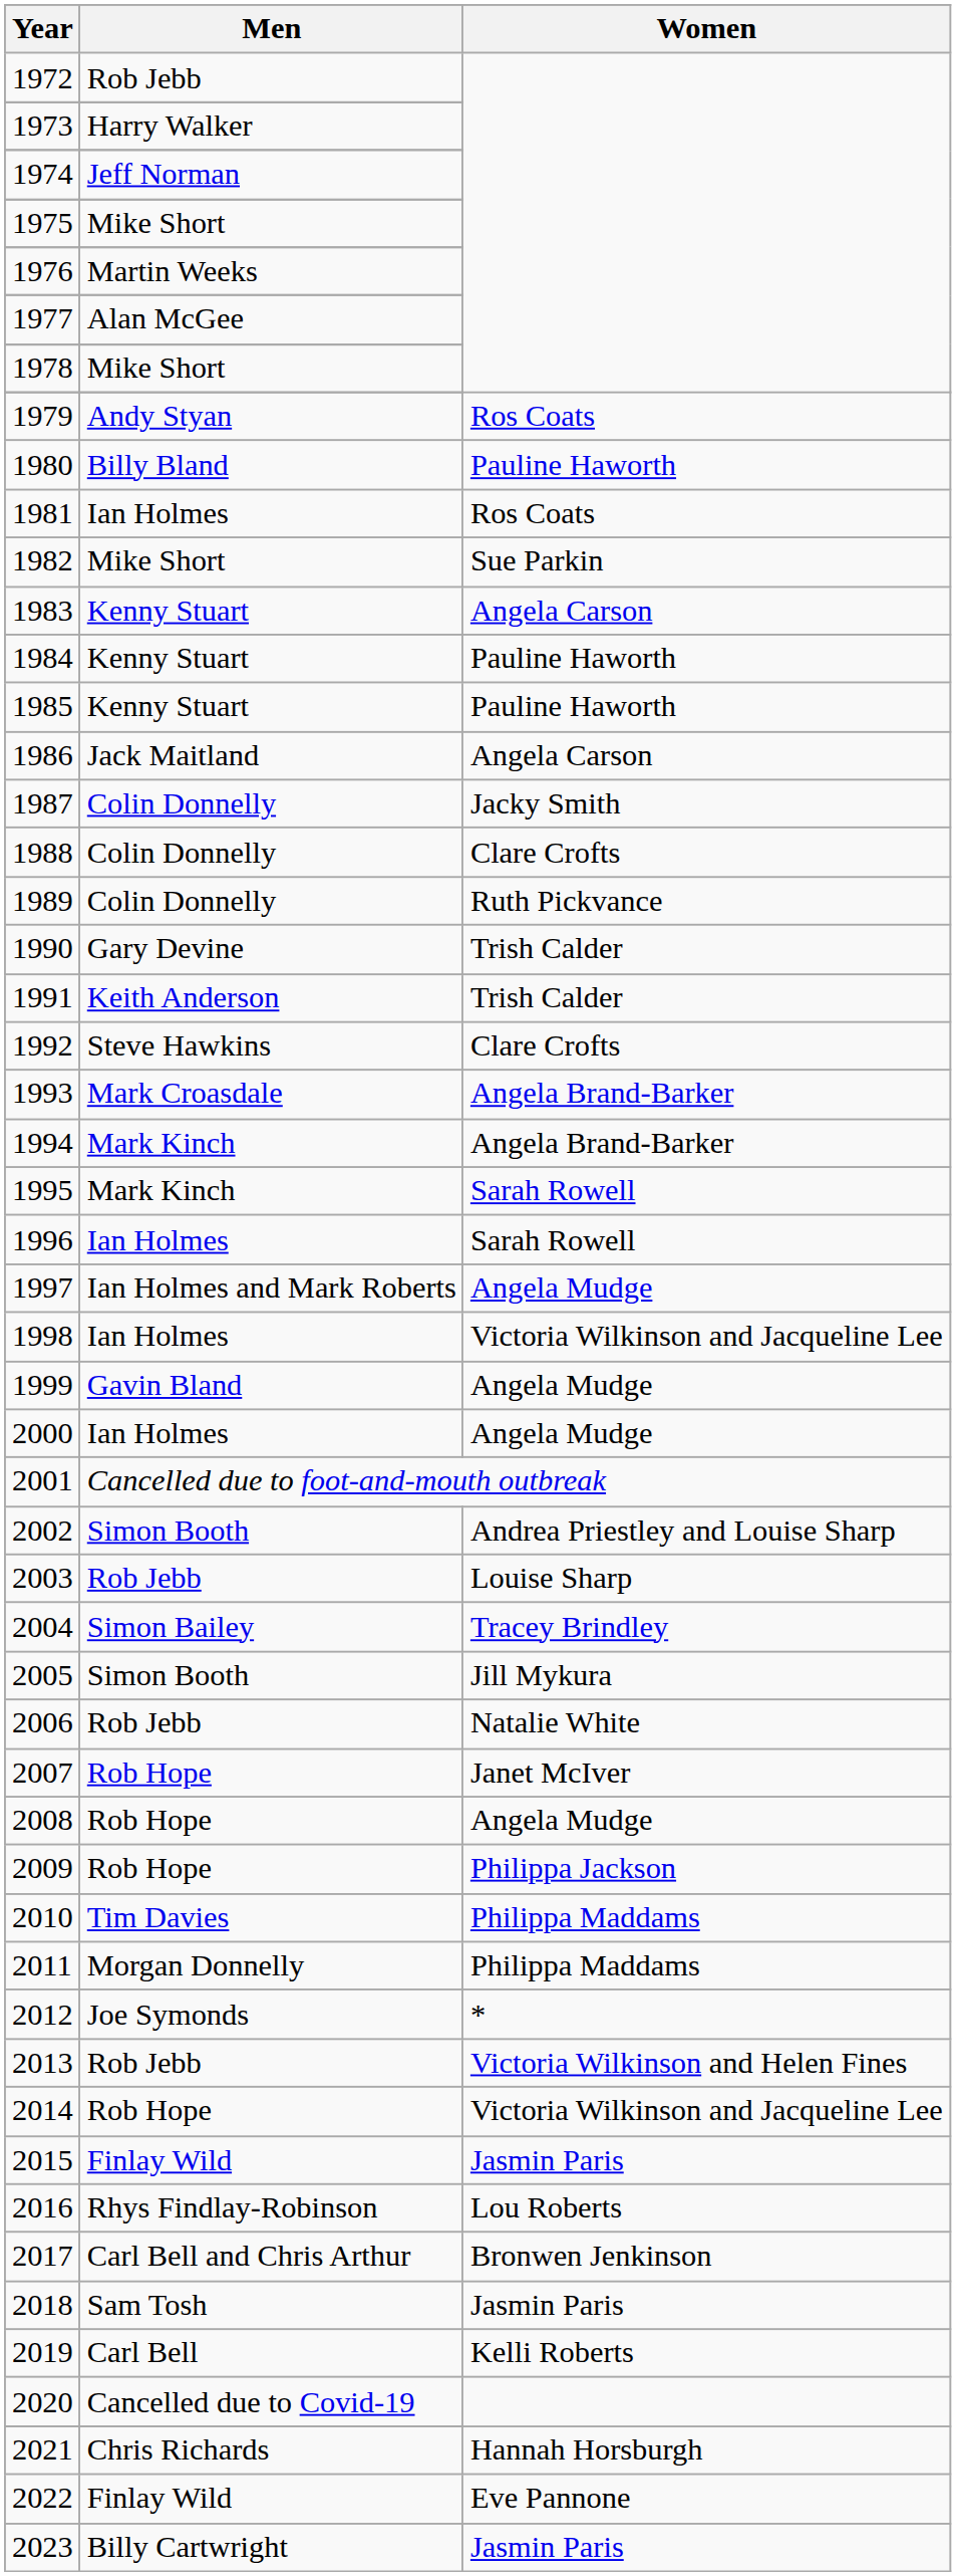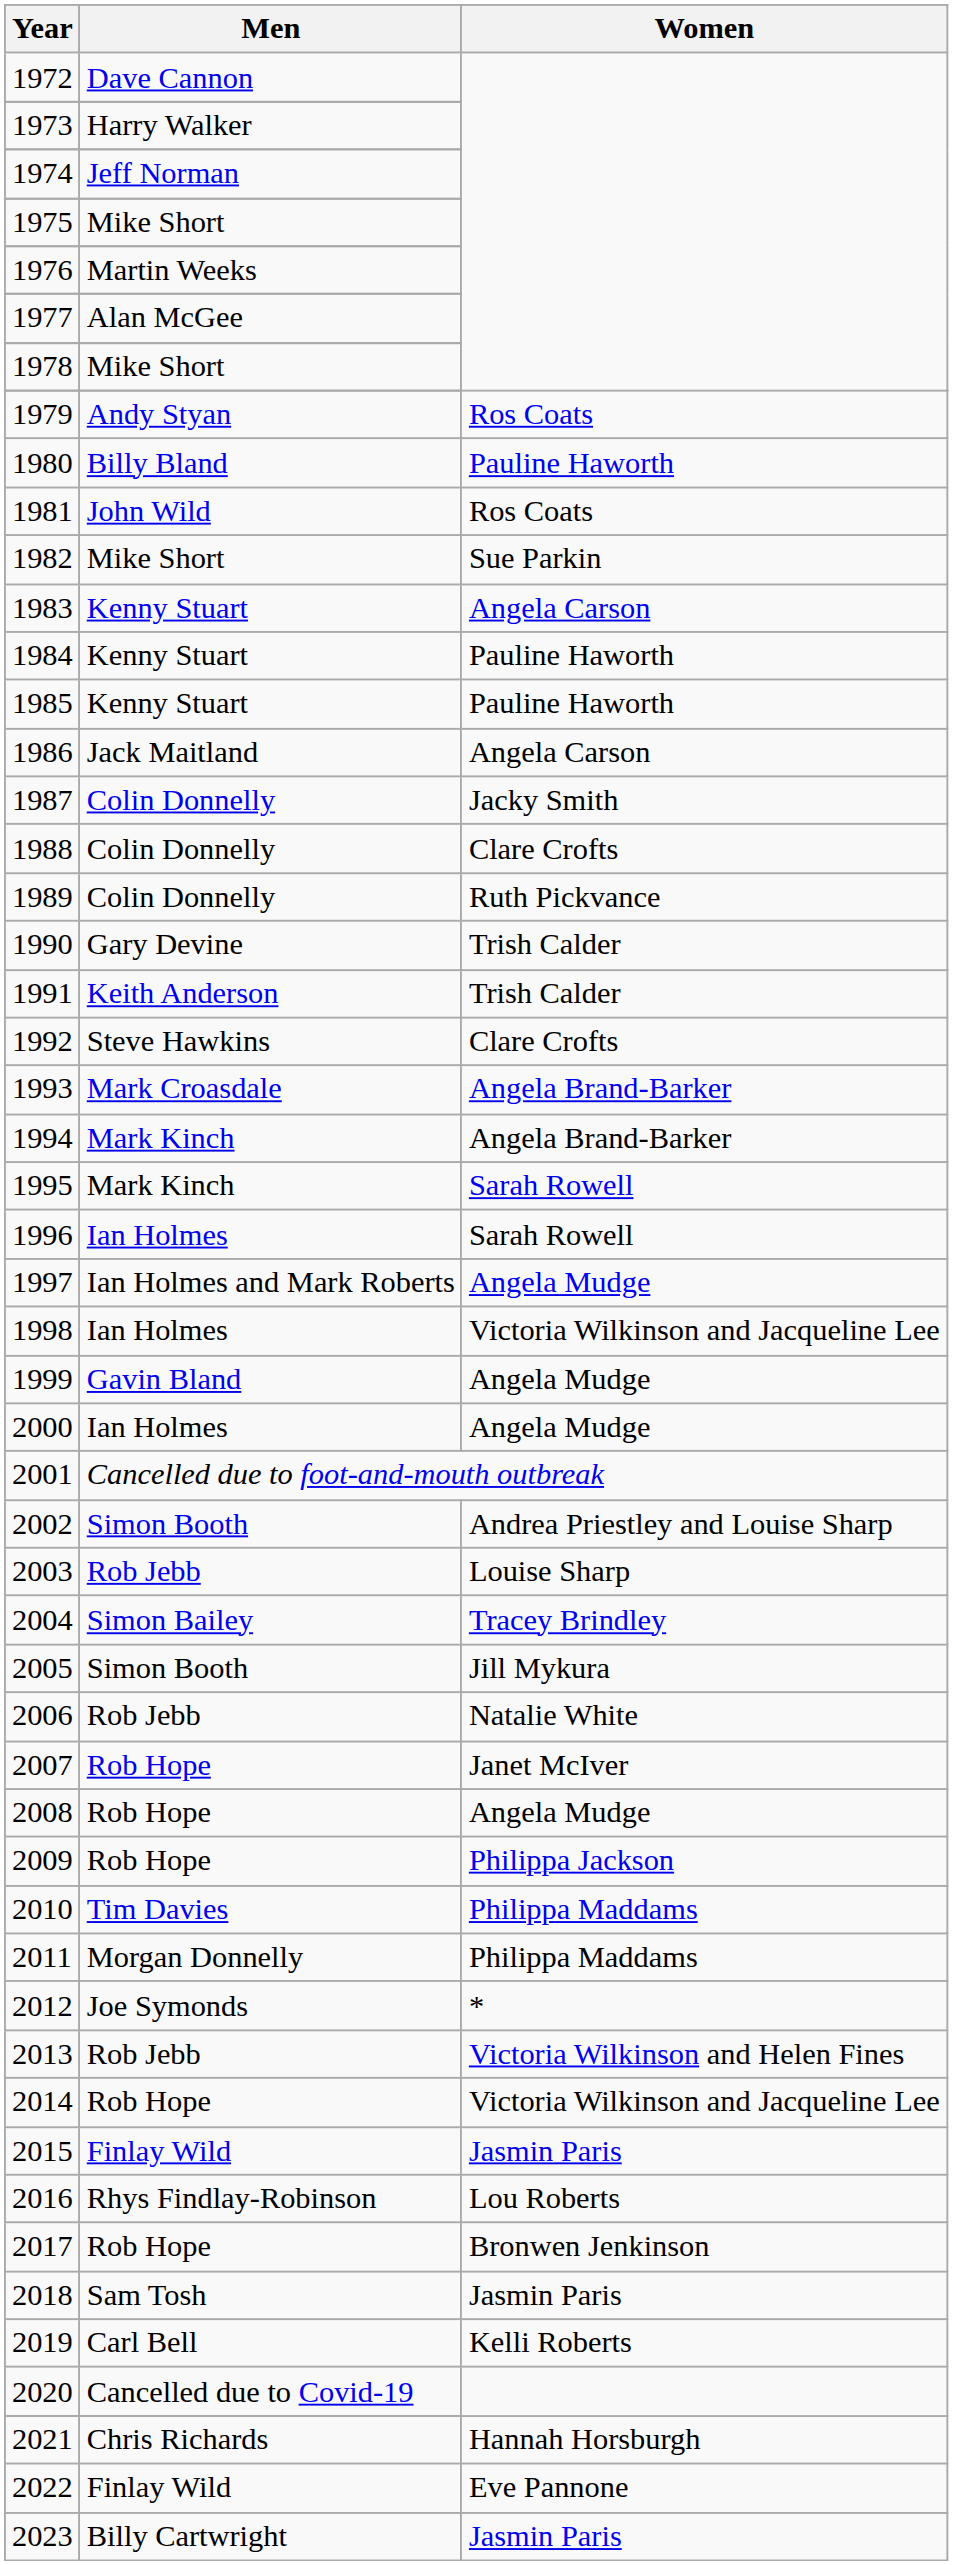1972 | Men: Rob Jebb -> Dave Cannon
1981 | Men: Ian Holmes -> John Wild
2017 | Men: Carl Bell and Chris Arthur -> Rob Hope
